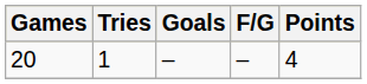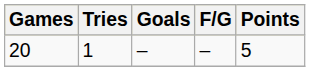20 | Points: 4 -> 5
